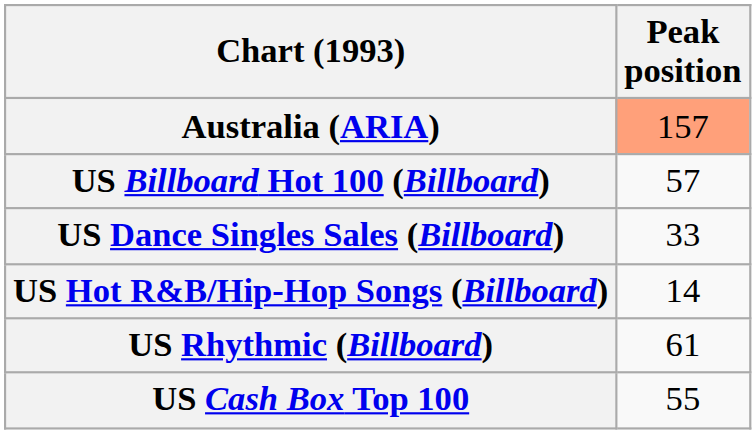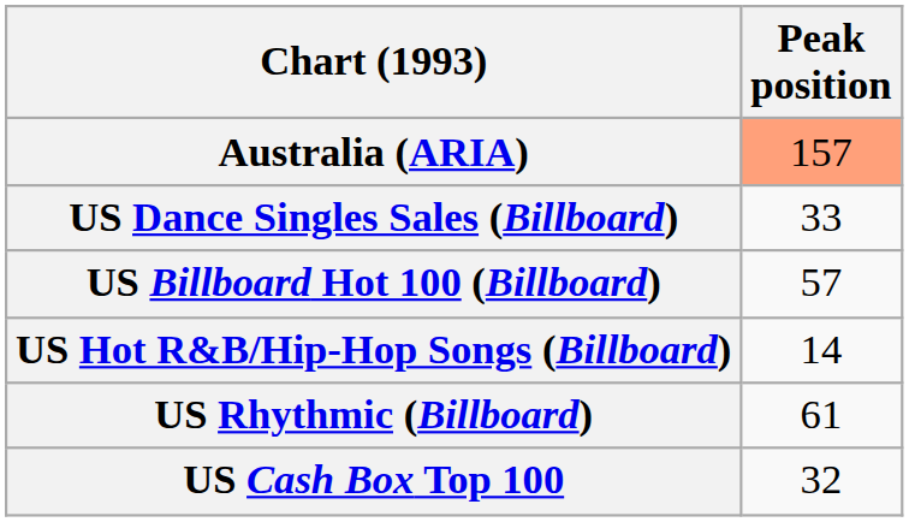rows swapped: US Billboard Hot 100 (Billboard) <-> US Dance Singles Sales (Billboard)
US Cash Box Top 100 | Peak position: 55 -> 32
